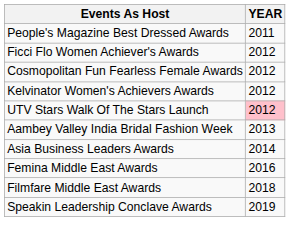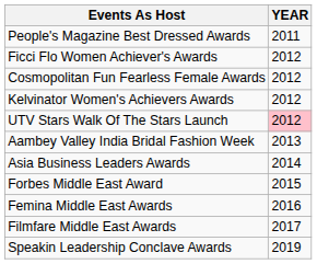+ row: Forbes Middle East Award | 2015
Filmfare Middle East Awards | YEAR: 2018 -> 2017
